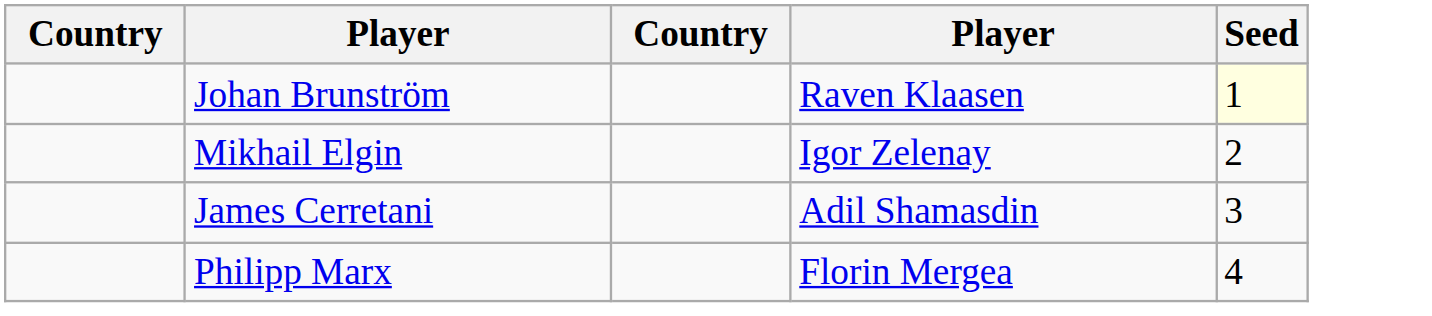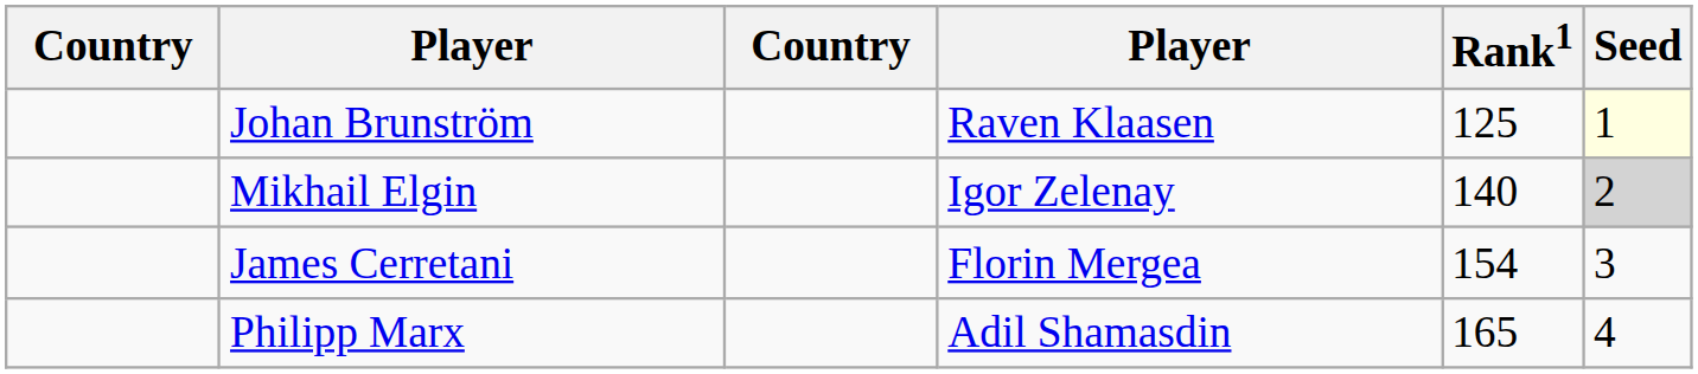+ column: Rank1 | 125 | 140 | 154 | 165
Mikhail Elgin | Seed: no background -> lightgrey background
James Cerretani | column 4: Adil Shamasdin -> Florin Mergea
Philipp Marx | column 4: Florin Mergea -> Adil Shamasdin
